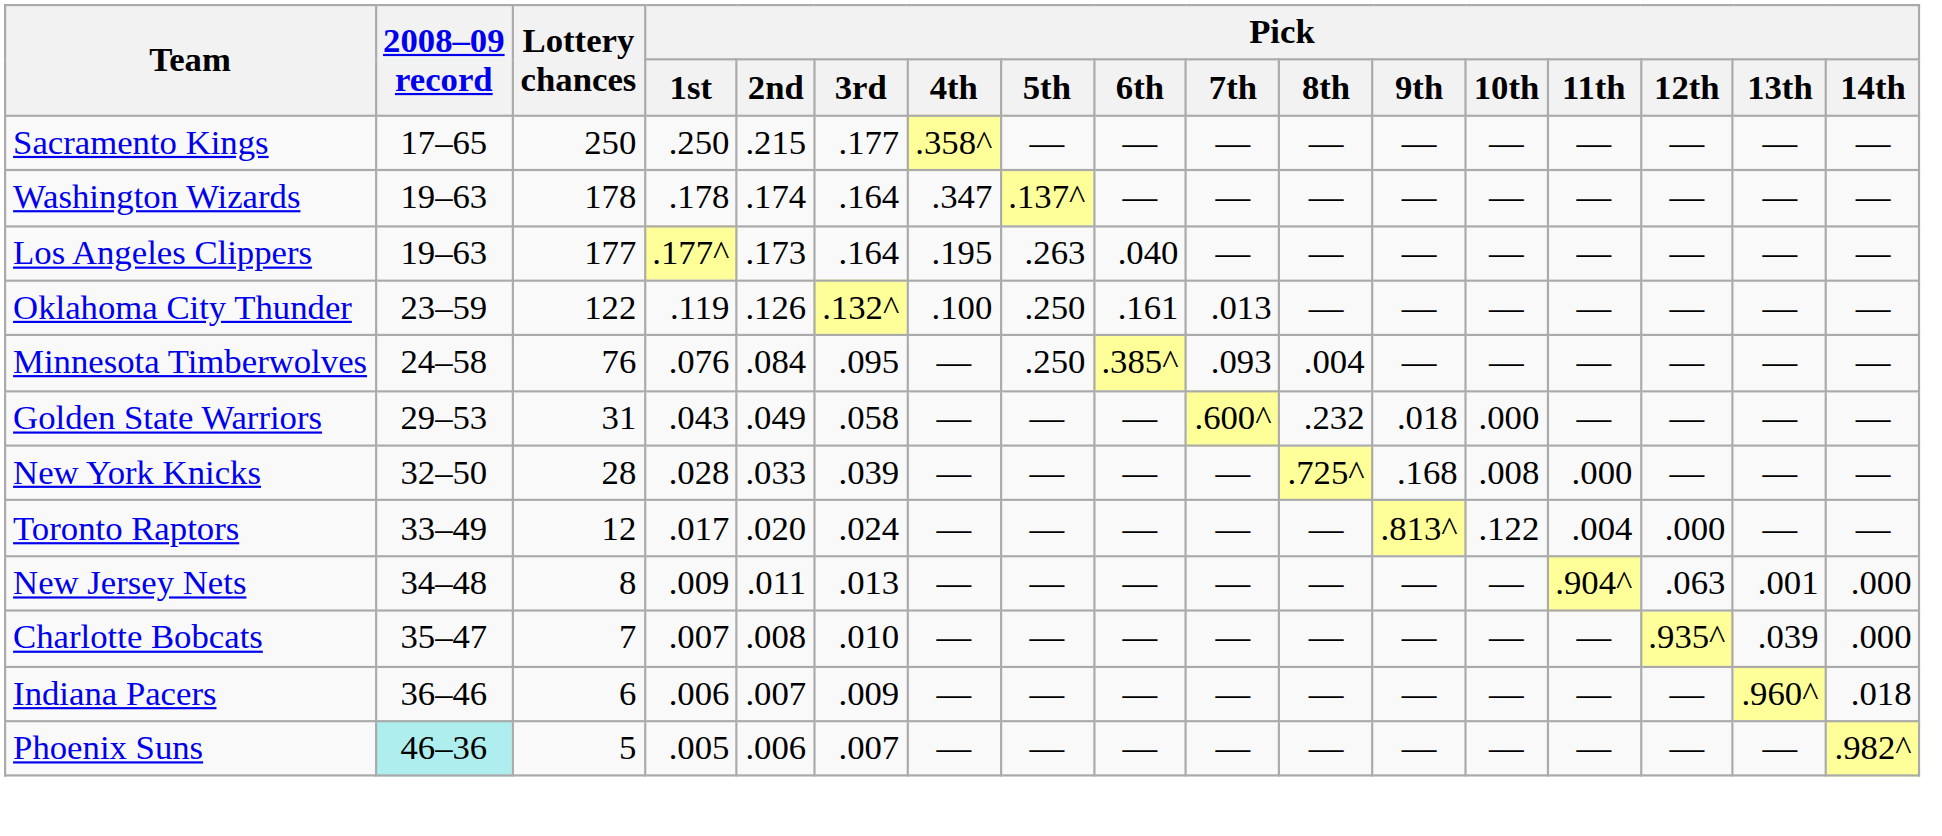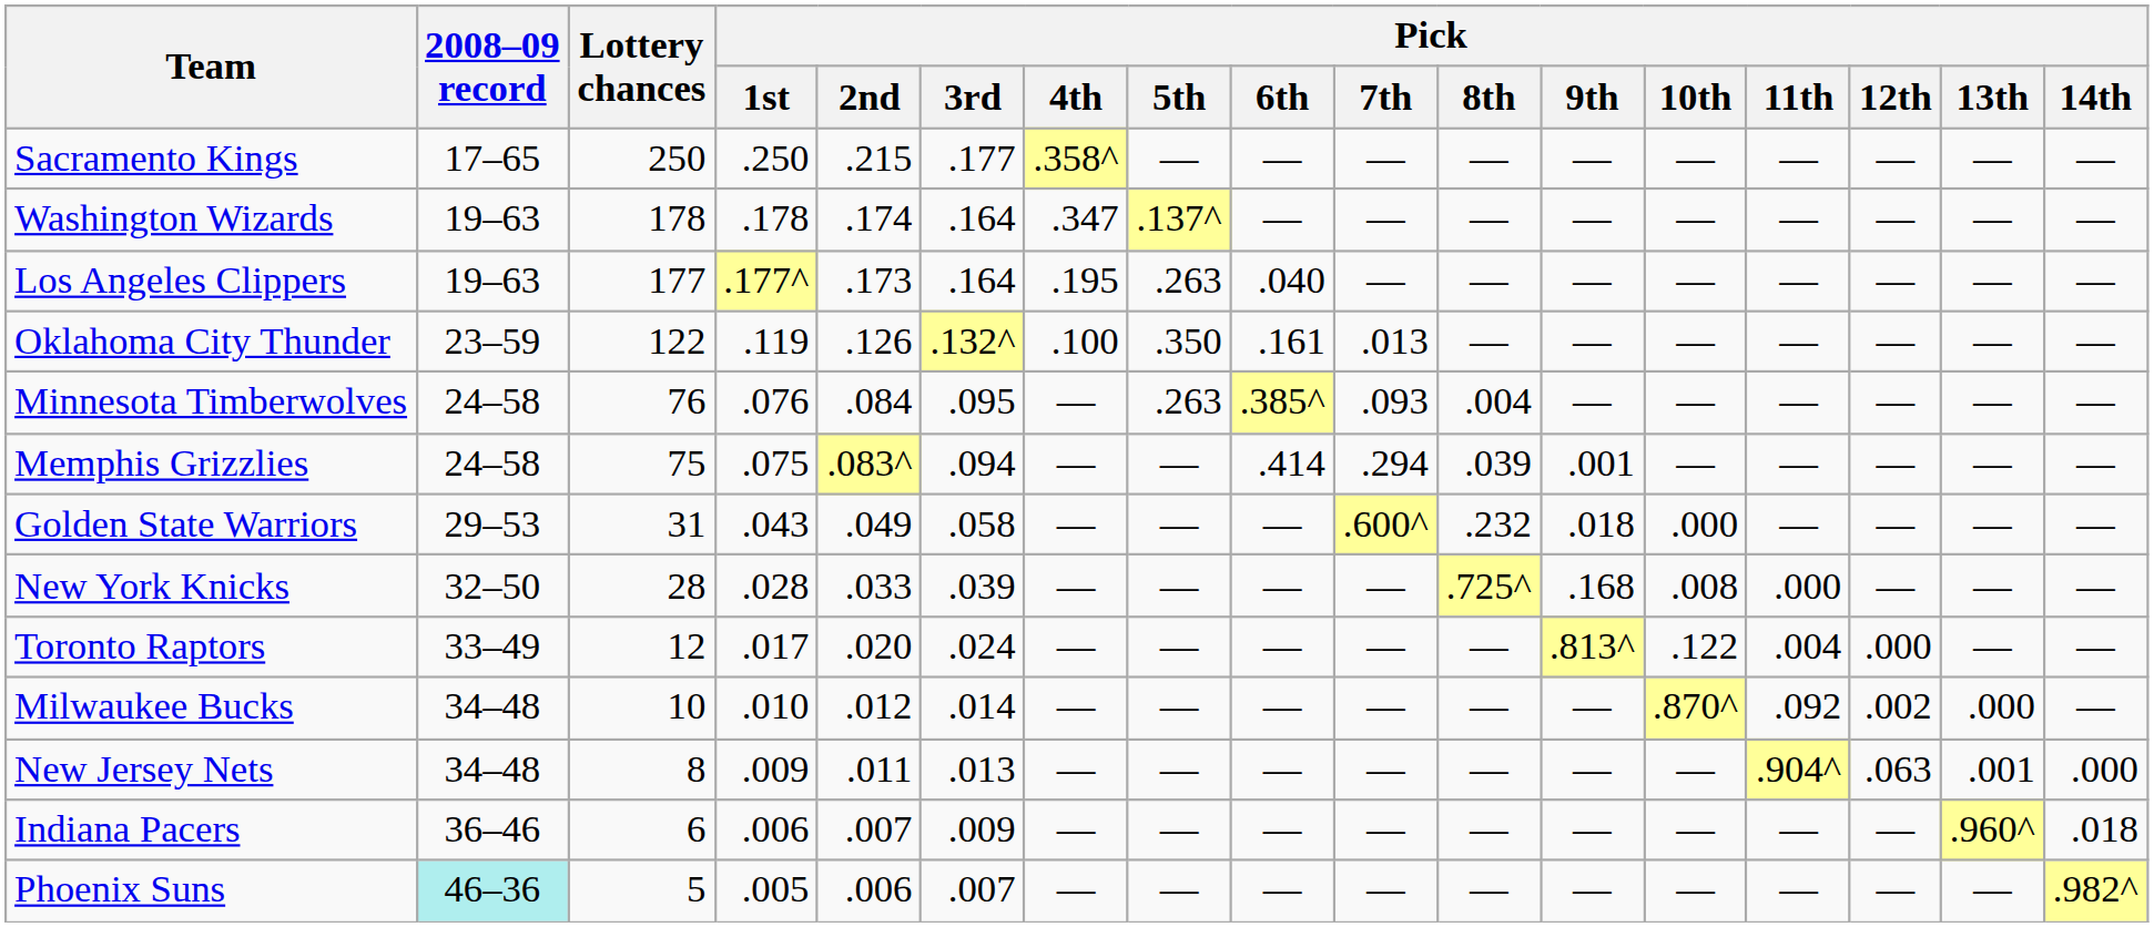Oklahoma City Thunder | Pick / 5th: .250 -> .350
Minnesota Timberwolves | Pick / 5th: .250 -> .263
+ row: Memphis Grizzlies | 24–58 | 75 | .075 | .083^ | .094 | — | — | .414 | .294 | .039 | .001 | — | — | — | — | —
+ row: Milwaukee Bucks | 34–48 | 10 | .010 | .012 | .014 | — | — | — | — | — | — | .870^ | .092 | .002 | .000 | —
- row: Charlotte Bobcats | 35–47 | 7 | .007 | .008 | .010 | — | — | — | — | — | — | — | — | .935^ | .039 | .000
